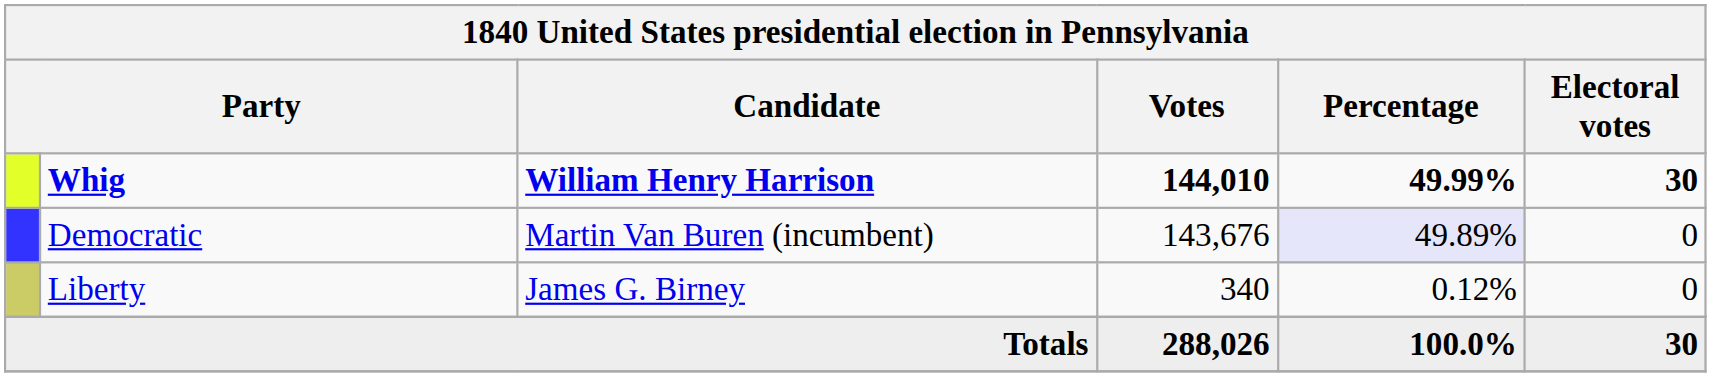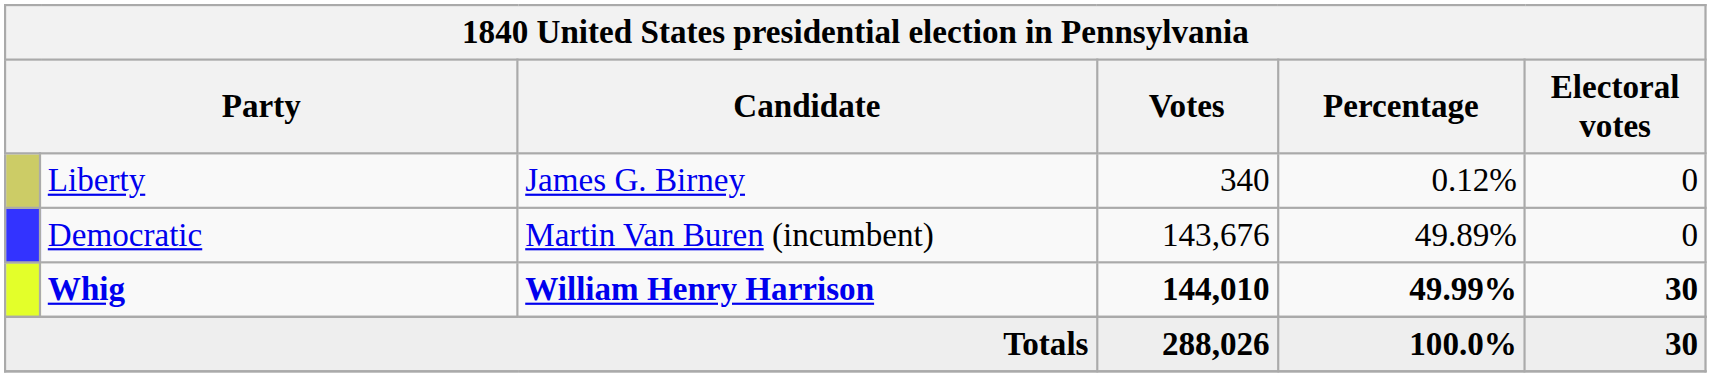rows swapped: Whig <-> Liberty
Democratic | Percentage: lavender background -> no background
